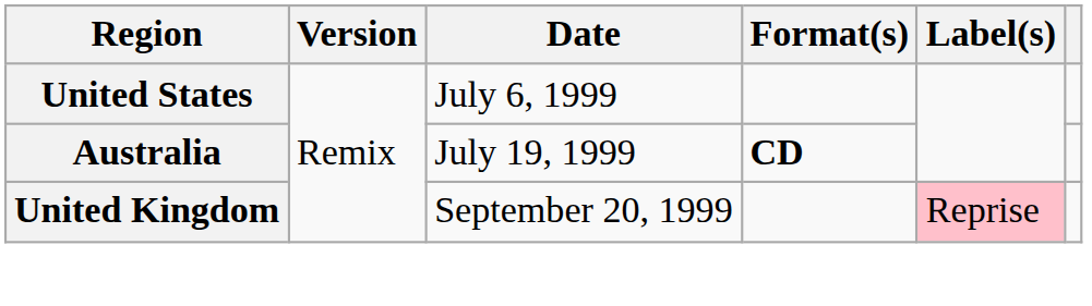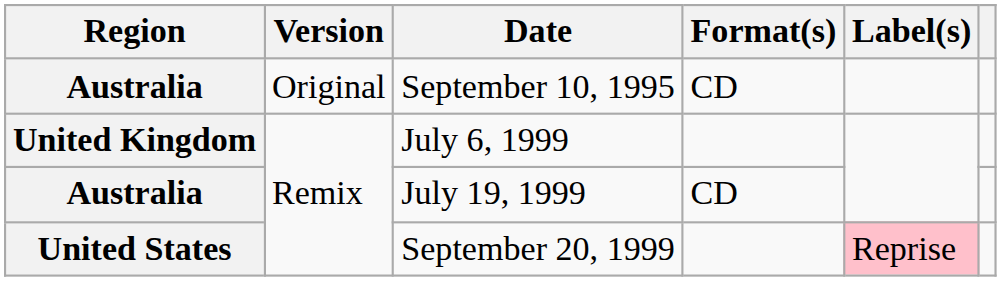+ row: Australia | Original | September 10, 1995 | CD
July 6, 1999 | Region: United States -> United Kingdom
July 19, 1999 | Format(s): bold -> normal
September 20, 1999 | Region: United Kingdom -> United States
